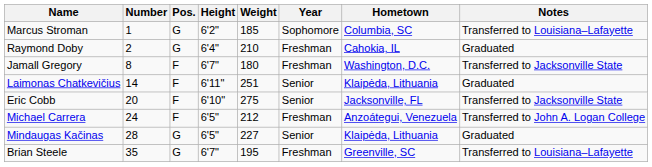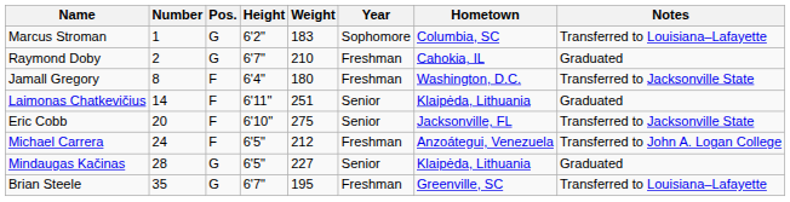Marcus Stroman | Weight: 185 -> 183
Raymond Doby | Height: 6'4" -> 6'7"
Jamall Gregory | Height: 6'7" -> 6'4"
